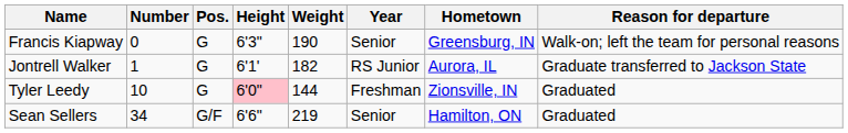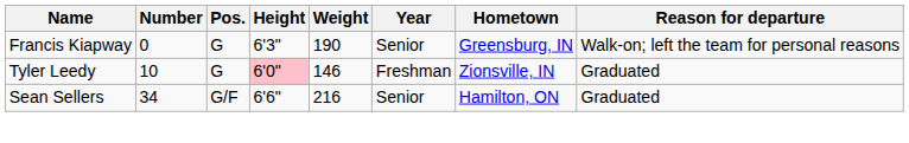- row: Jontrell Walker | 1 | G | 6'1' | 182 | RS Junior | Aurora, IL | Graduate transferred to Jackson State
Tyler Leedy | Weight: 144 -> 146
Sean Sellers | Weight: 219 -> 216
